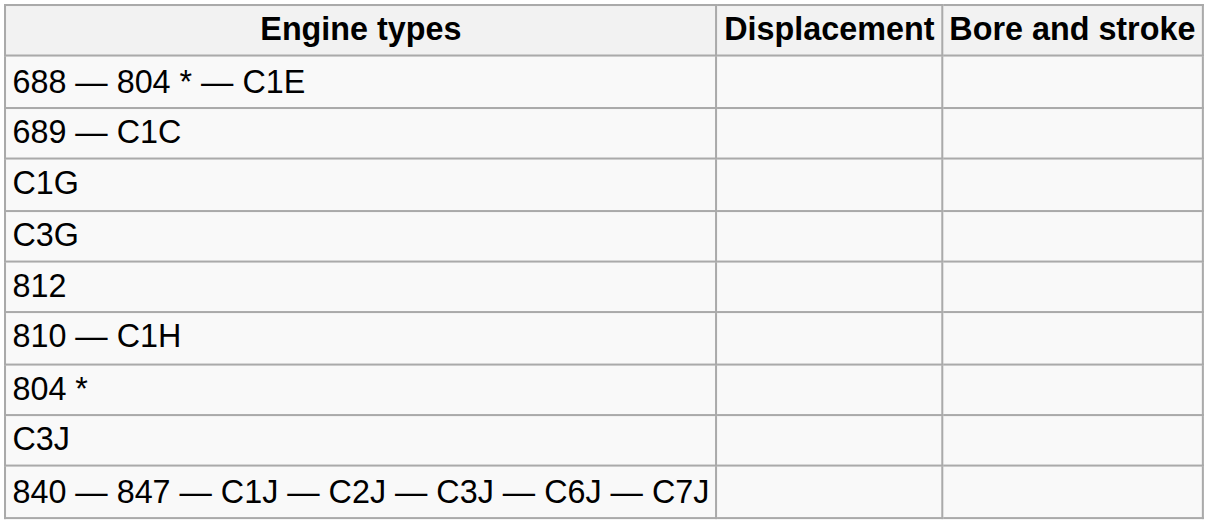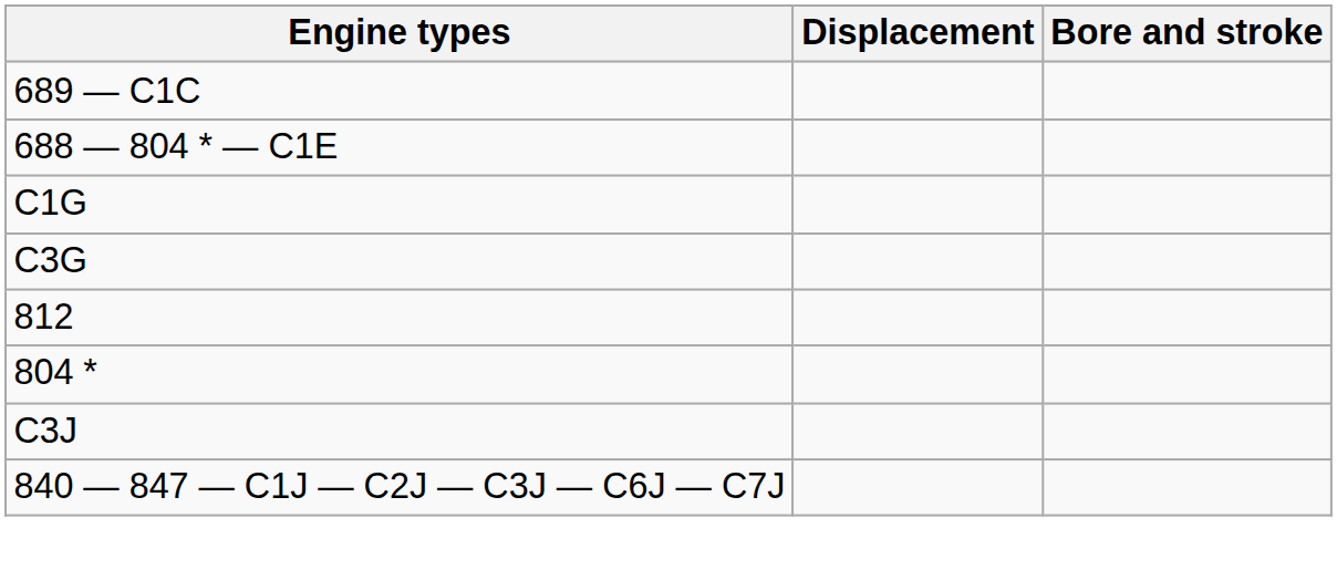rows swapped: 689 — C1C <-> 688 — 804 * — C1E
- row: 810 — C1H
